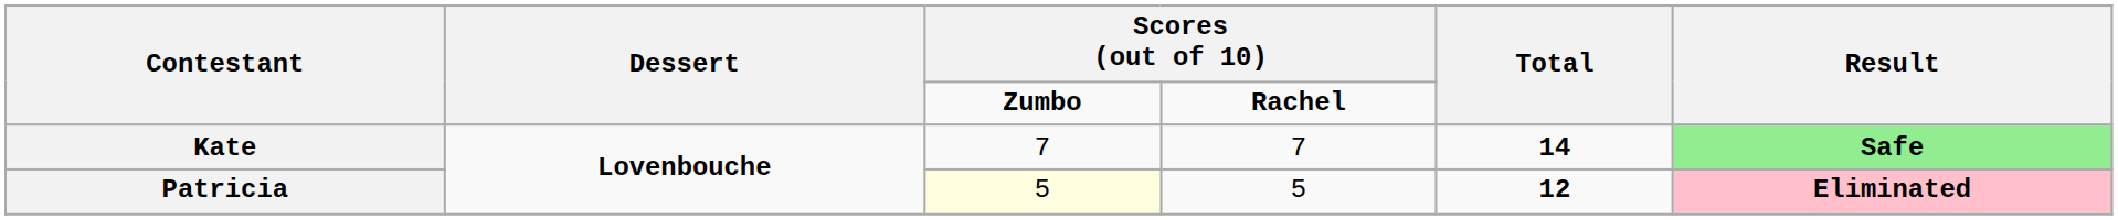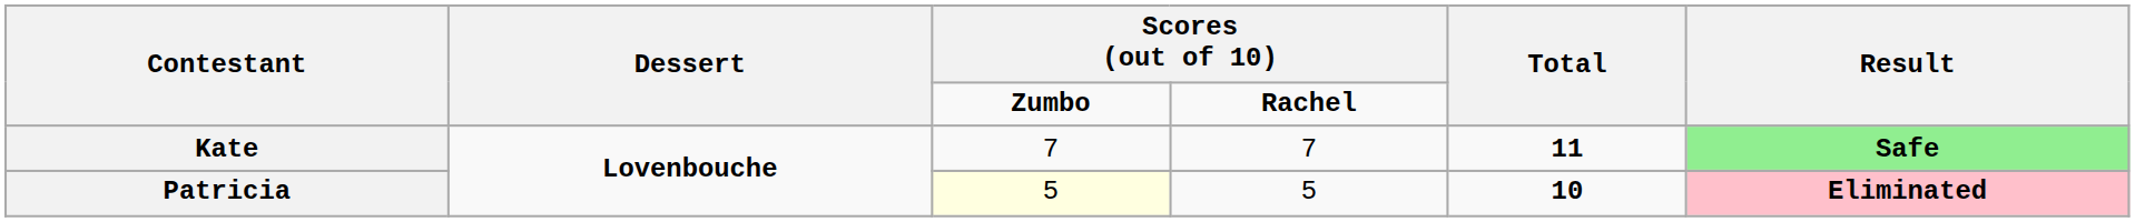Kate | Total: 14 -> 11
Patricia | Total: 12 -> 10
